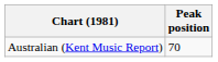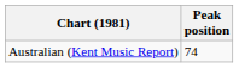Australian (Kent Music Report) | Peak position: 70 -> 74
